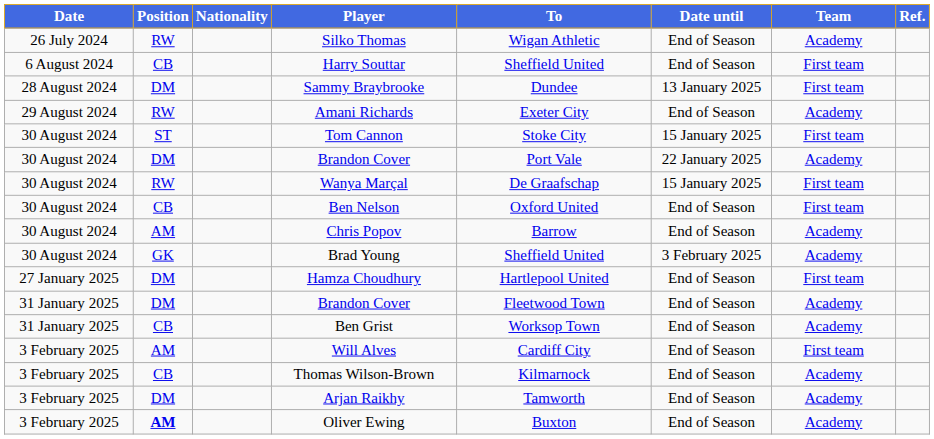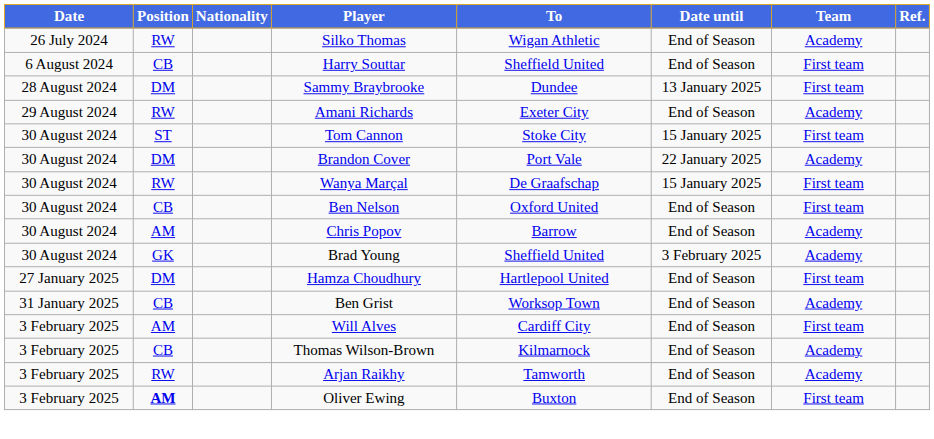- row: 31 January 2025 | DM | Brandon Cover | Fleetwood Town | End of Season | Academy
Arjan Raikhy | Position: DM -> RW
Oliver Ewing | Team: Academy -> First team
